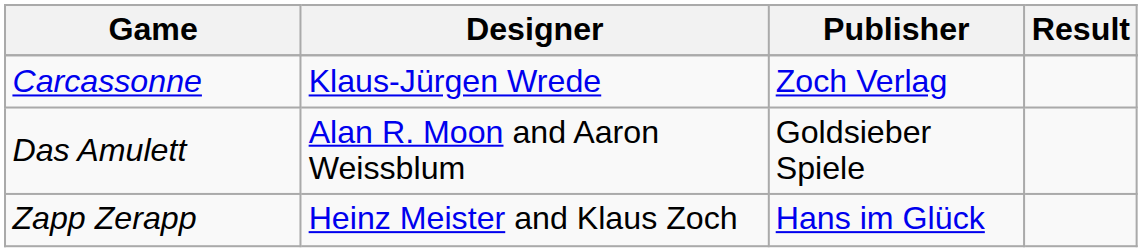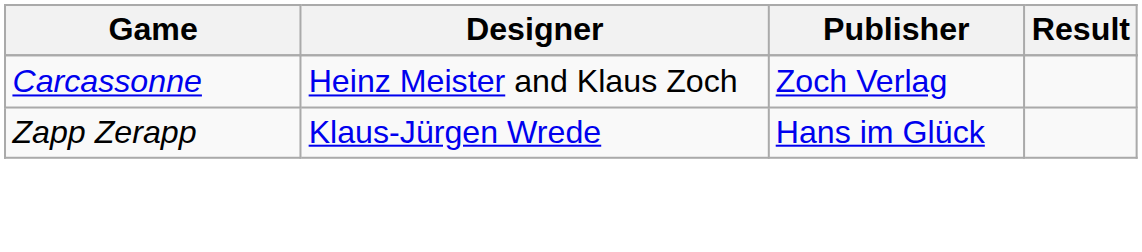Carcassonne | Designer: Klaus-Jürgen Wrede -> Heinz Meister and Klaus Zoch
- row: Das Amulett | Alan R. Moon and Aaron Weissblum | Goldsieber Spiele
Zapp Zerapp | Designer: Heinz Meister and Klaus Zoch -> Klaus-Jürgen Wrede
